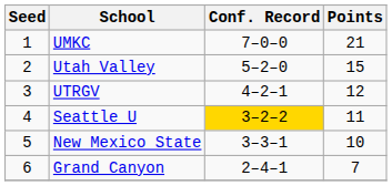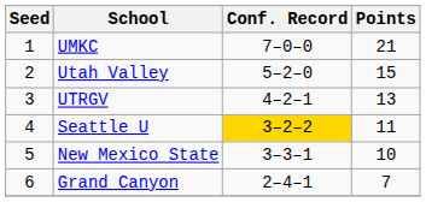UTRGV | Points: 12 -> 13
